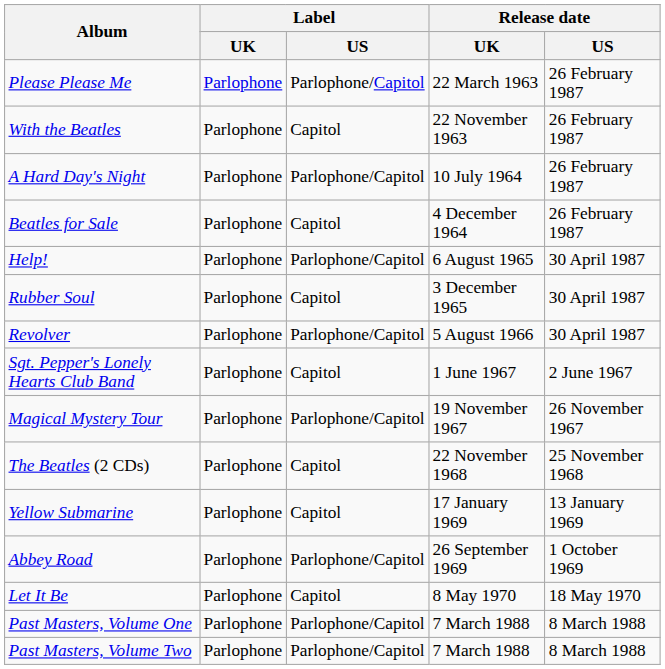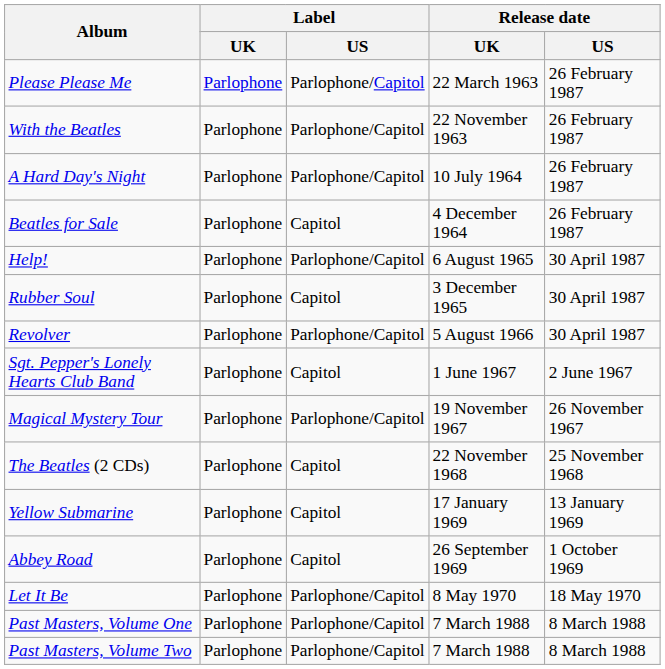With the Beatles | Label / US: Capitol -> Parlophone/Capitol
Abbey Road | Label / US: Parlophone/Capitol -> Capitol
Let It Be | Label / US: Capitol -> Parlophone/Capitol
